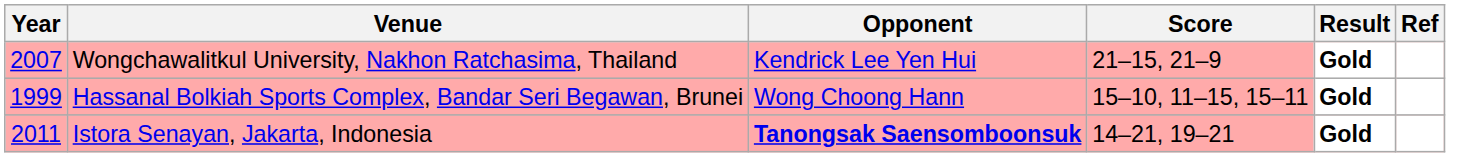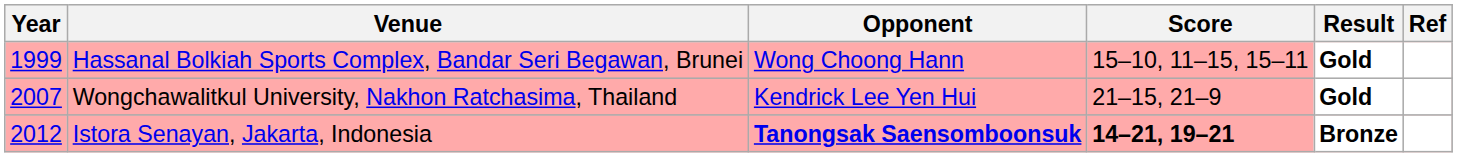rows swapped: Hassanal Bolkiah Sports Complex, Bandar Seri Begawan, Brunei <-> Wongchawalitkul University, Nakhon Ratchasima, Thailand
Istora Senayan, Jakarta, Indonesia | Year: 2011 -> 2012
Istora Senayan, Jakarta, Indonesia | Score: normal -> bold
Istora Senayan, Jakarta, Indonesia | Result: Gold -> Bronze
